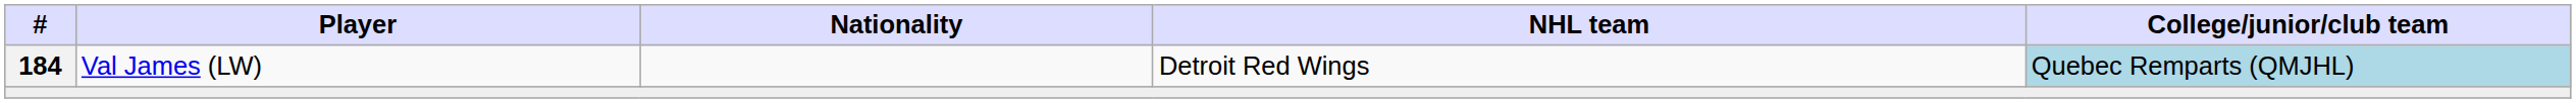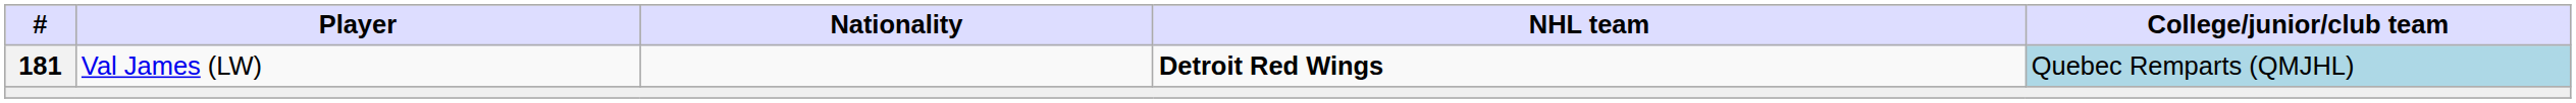Val James (LW) | #: 184 -> 181
Val James (LW) | NHL team: normal -> bold
